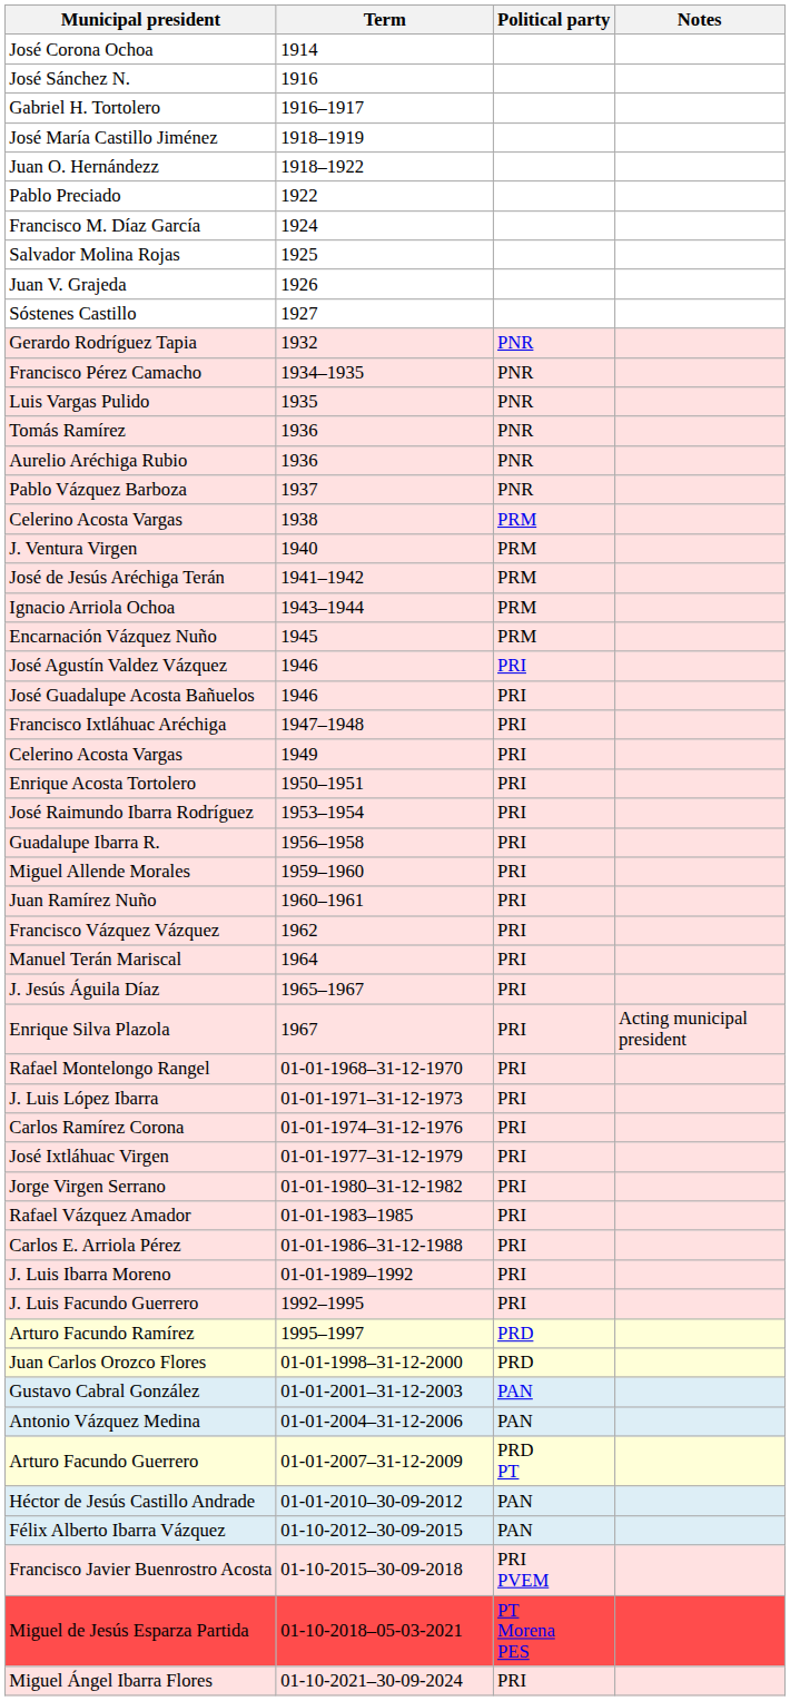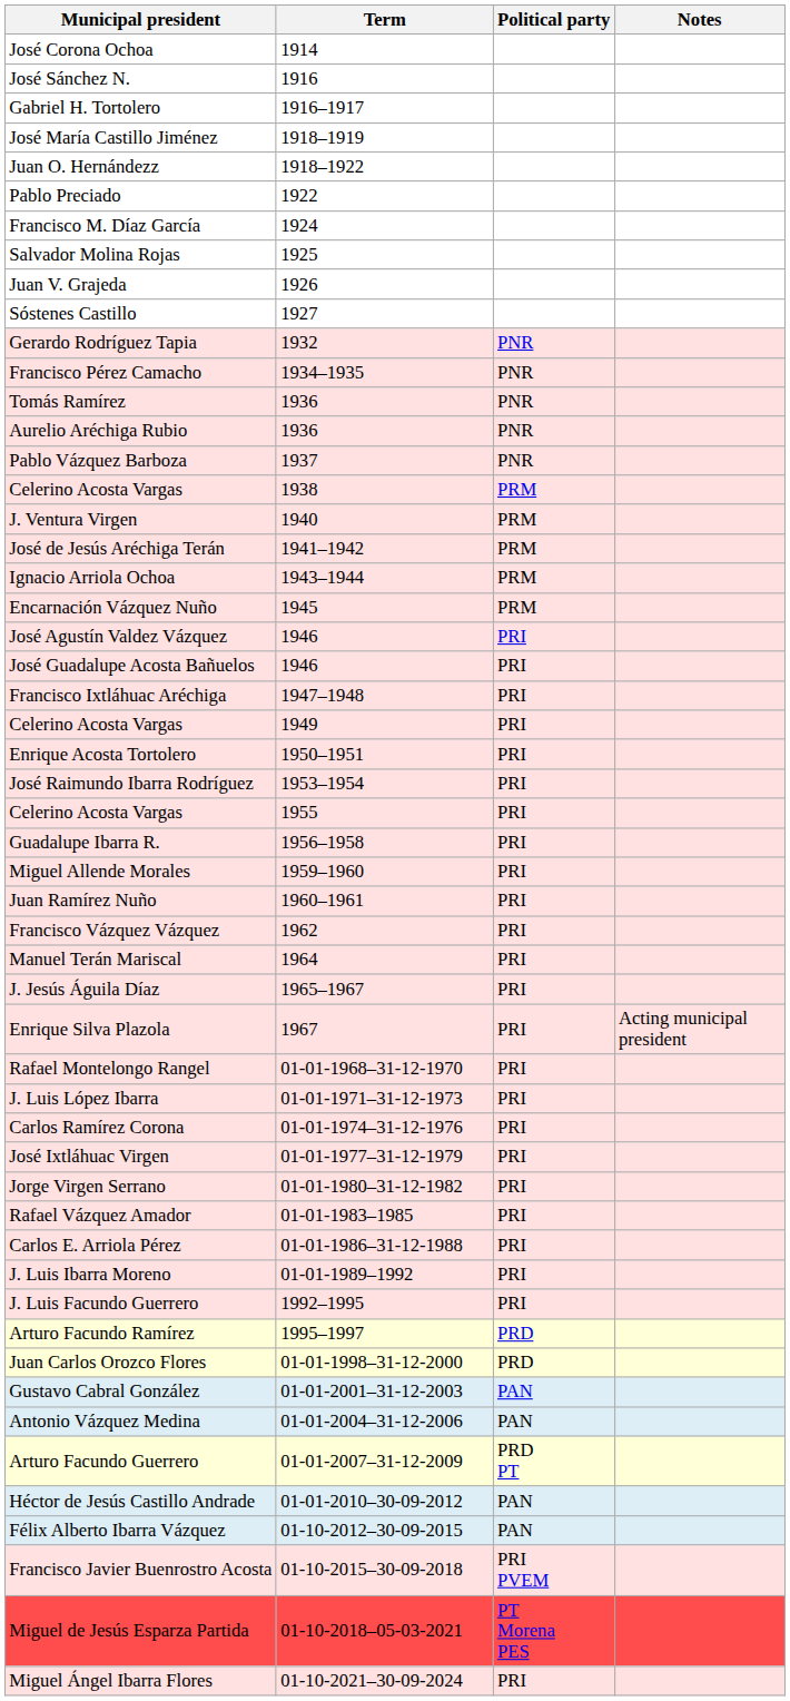- row: Luis Vargas Pulido | 1935 | PNR
+ row: Celerino Acosta Vargas | 1955 | PRI
